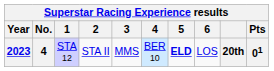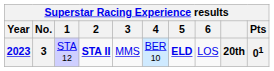2023 | No.: 4 -> 3
2023 | 2: normal -> bold
